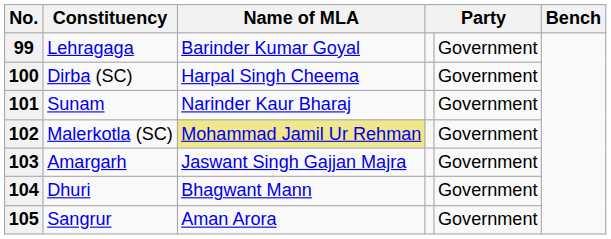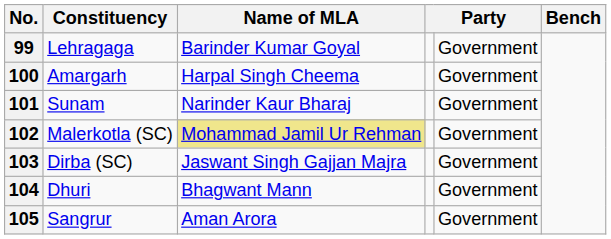100 | Constituency: Dirba (SC) -> Amargarh
103 | Constituency: Amargarh -> Dirba (SC)
